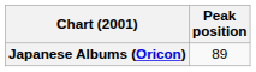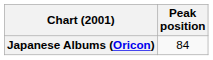Japanese Albums (Oricon) | Peak position: 89 -> 84
